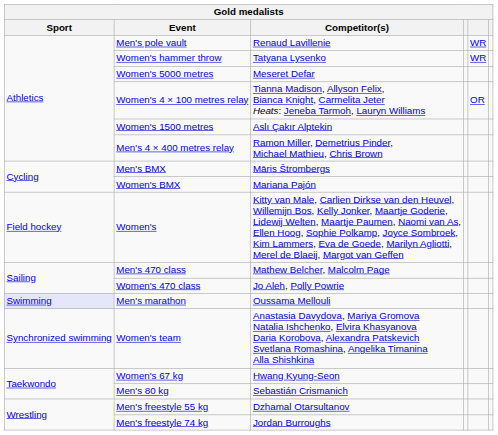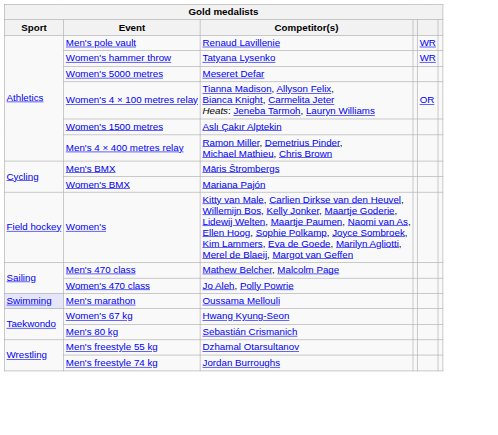- row: Synchronized swimming | Women's team | Anastasia Davydova, Mariya Gromova Natalia Ishchenko, Elvira Khasyanova Daria Korobova, Alexandra Patskevich Svetlana Romashina, Angelika Timanina Alla Shishkina
